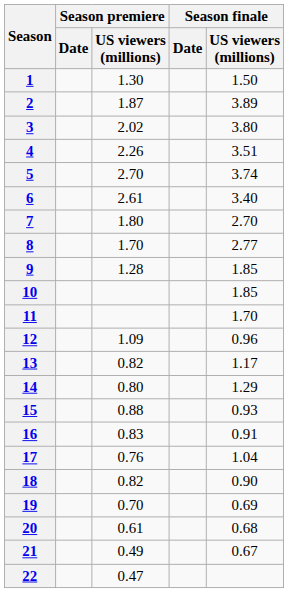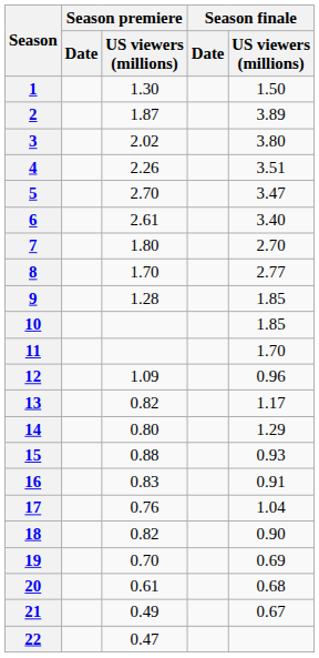5 | Season finale / US viewers (millions): 3.74 -> 3.47
